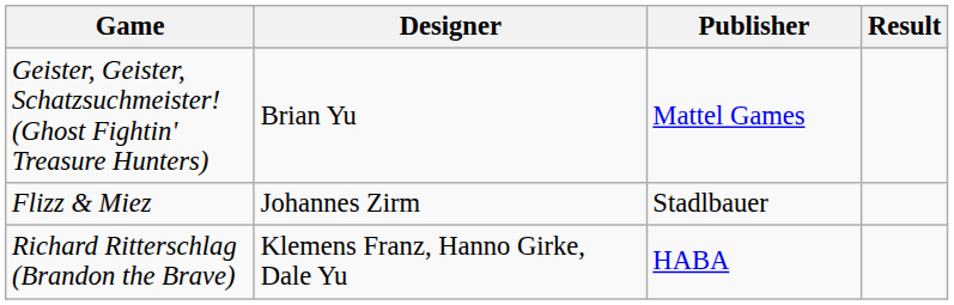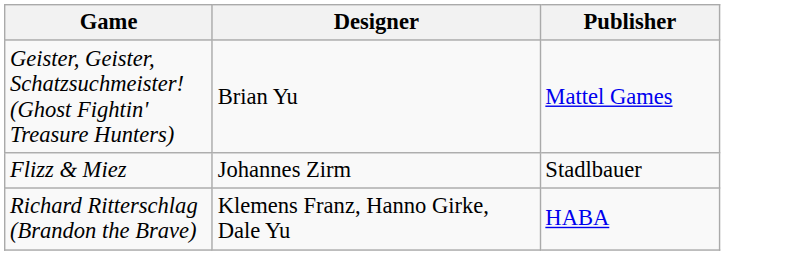- column: Result
